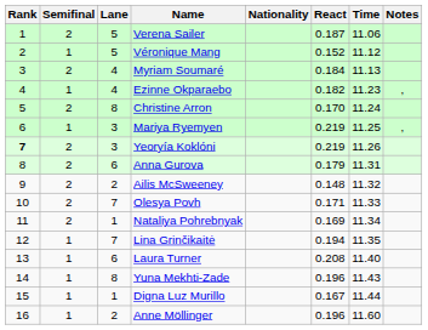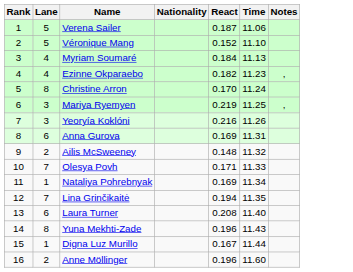- column: Semifinal | 2 | 1 | 2 | 1 | 2 | 1 | 2 | 2 | 2 | 2 | 2 | 1 | 1 | 1 | 1 | 1
Véronique Mang | Time: 11.12 -> 11.10
Yeoryía Koklóni | Rank: bold -> normal
Yeoryía Koklóni | React: 0.219 -> 0.216
Anna Gurova | React: 0.179 -> 0.169
